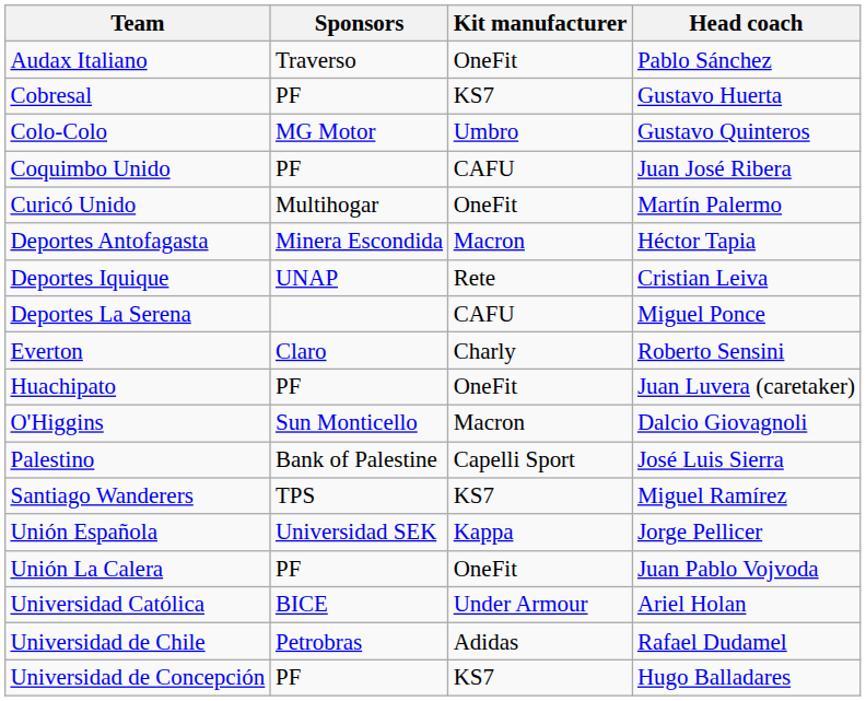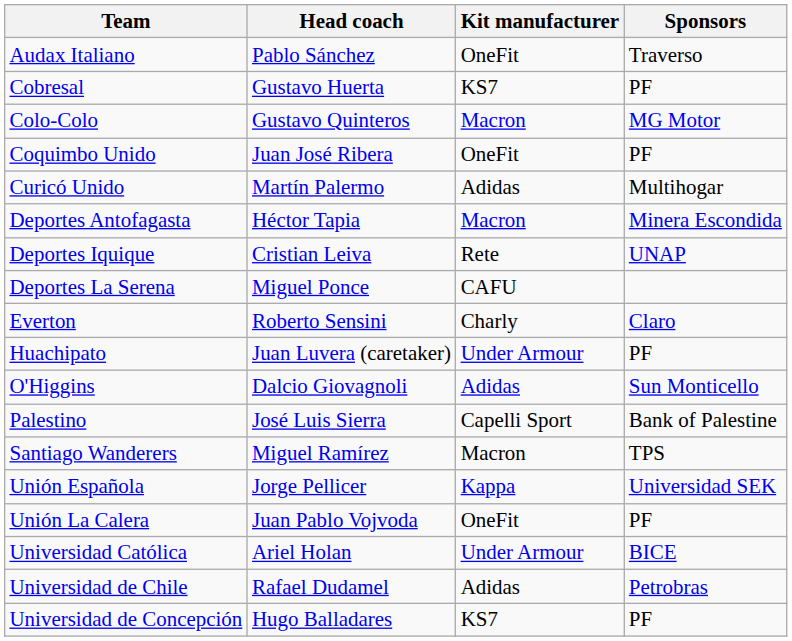columns swapped: Head coach <-> Sponsors
Colo-Colo | Kit manufacturer: Umbro -> Macron
Coquimbo Unido | Kit manufacturer: CAFU -> OneFit
Curicó Unido | Kit manufacturer: OneFit -> Adidas
Huachipato | Kit manufacturer: OneFit -> Under Armour
O'Higgins | Kit manufacturer: Macron -> Adidas
Santiago Wanderers | Kit manufacturer: KS7 -> Macron
